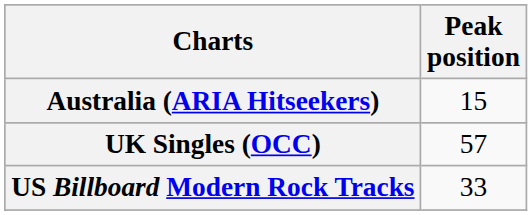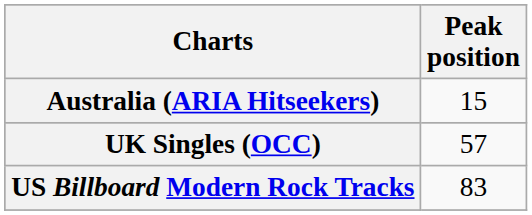US Billboard Modern Rock Tracks | Peak position: 33 -> 83
